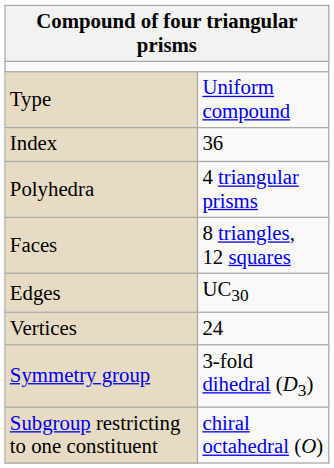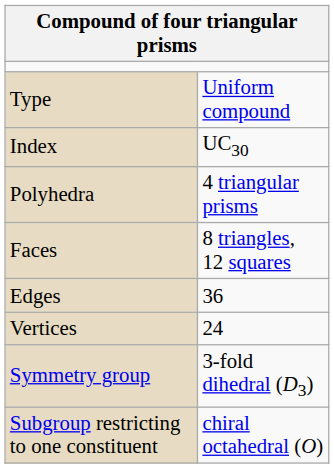Index | column 2: 36 -> UC30
Edges | column 2: UC30 -> 36
